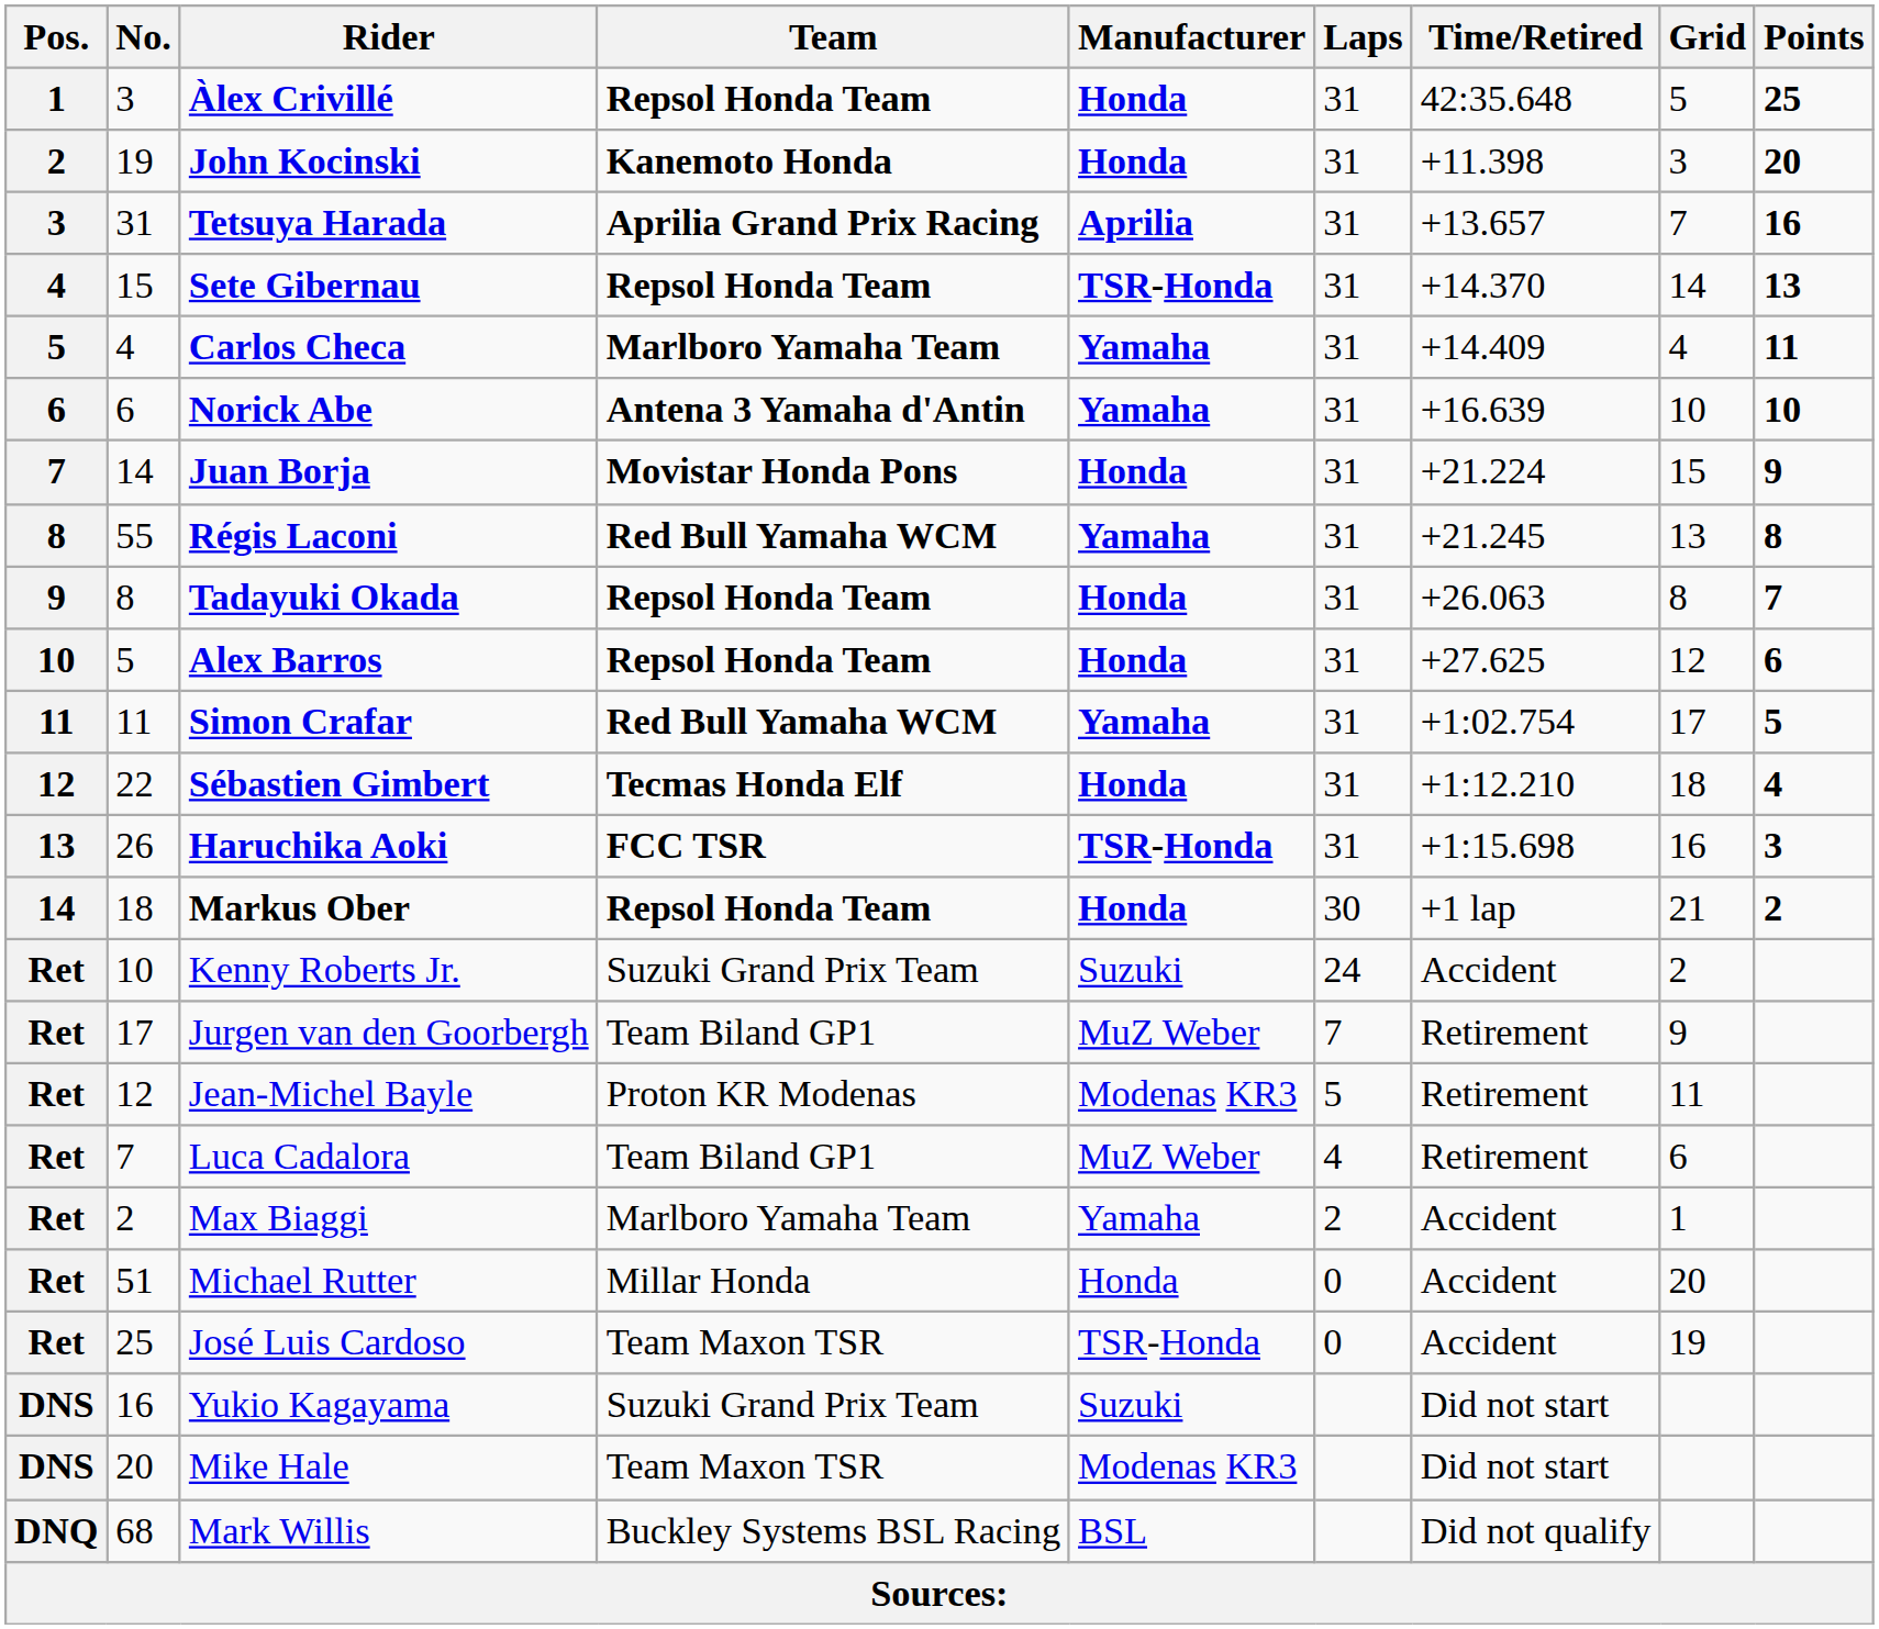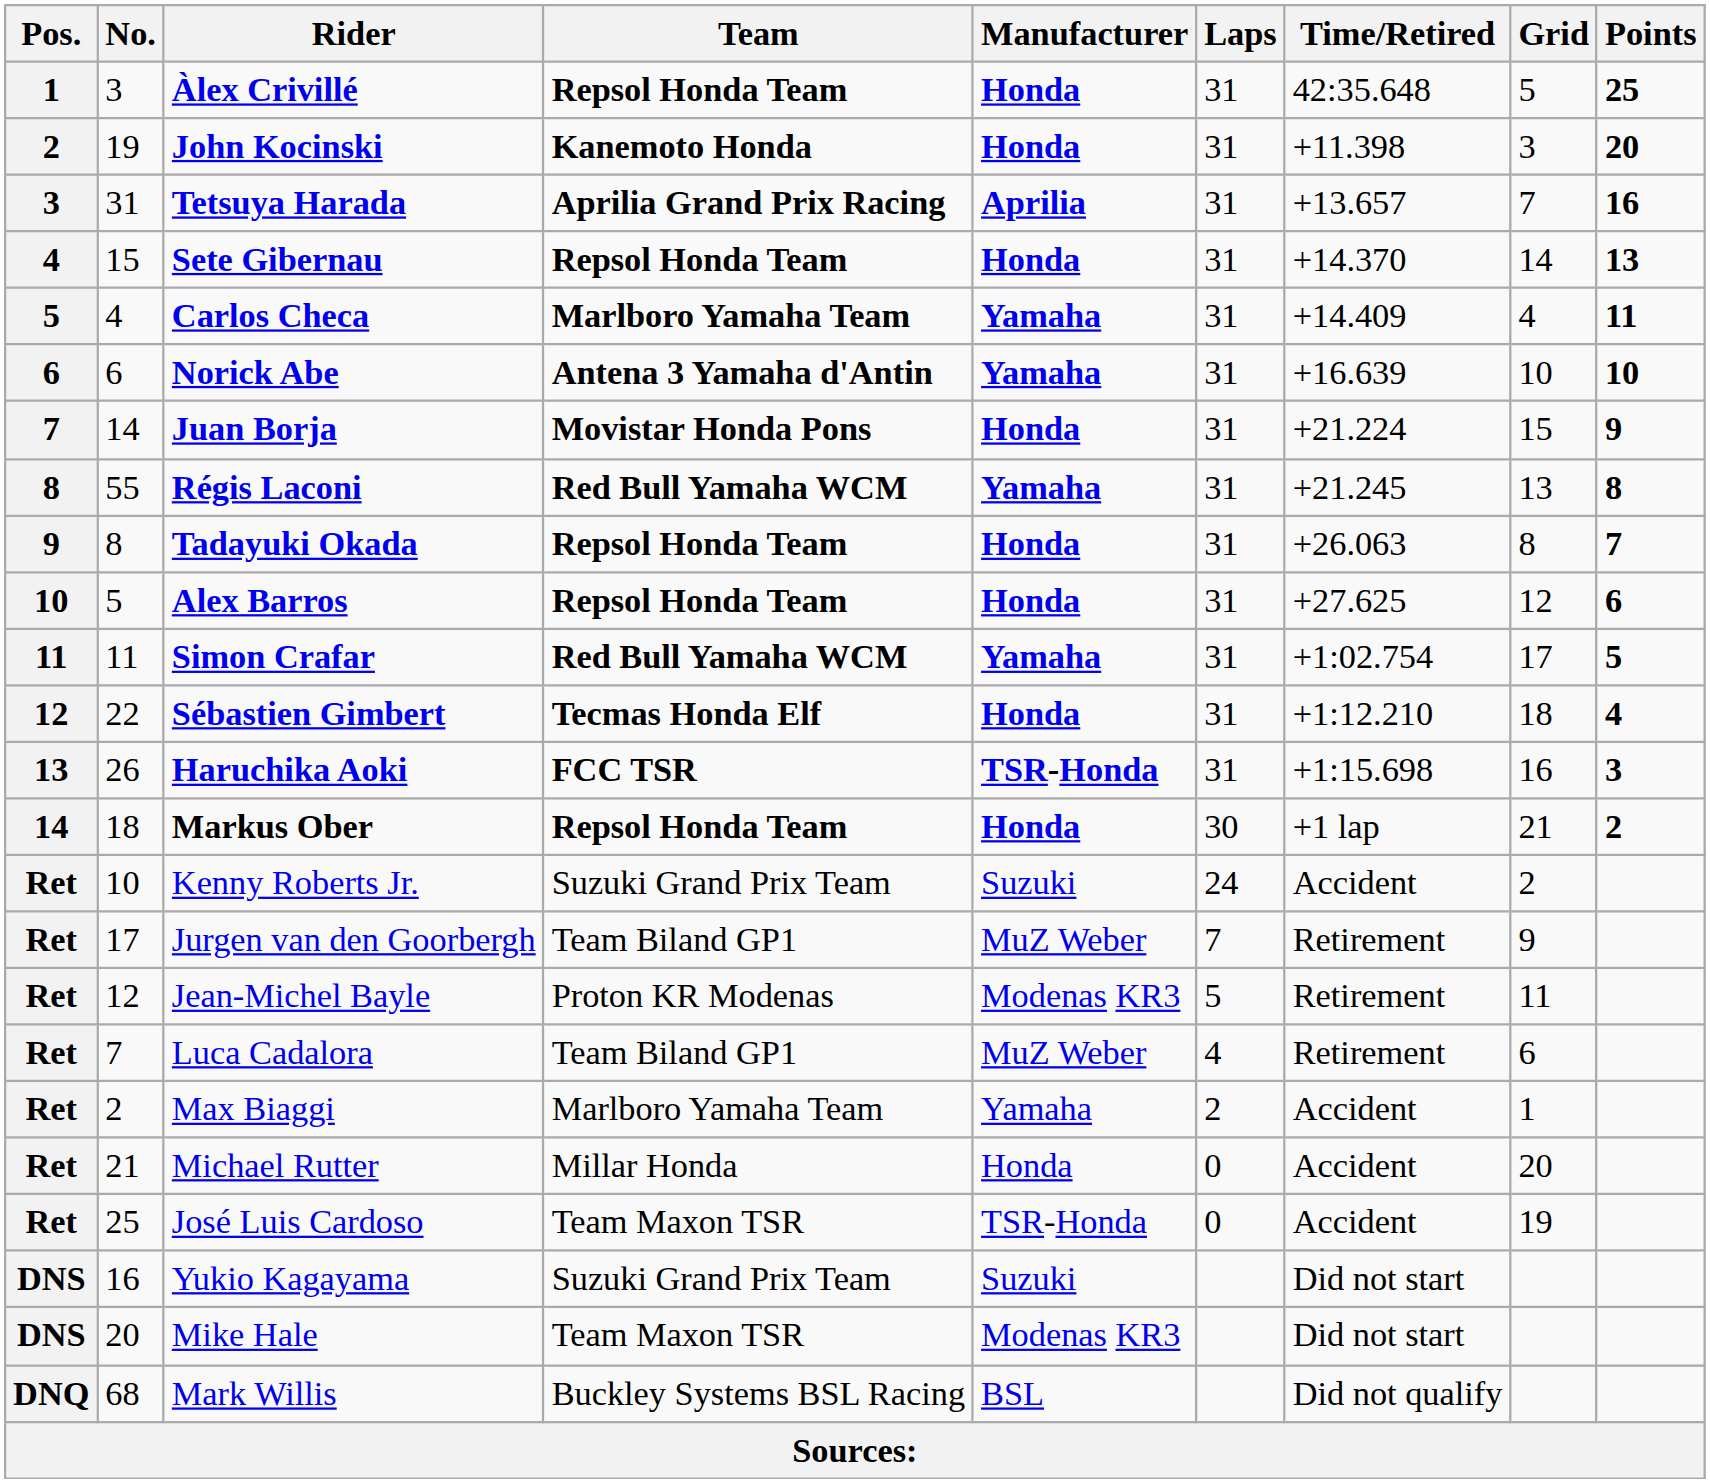Sete Gibernau | Manufacturer: TSR-Honda -> Honda
Michael Rutter | No.: 51 -> 21
